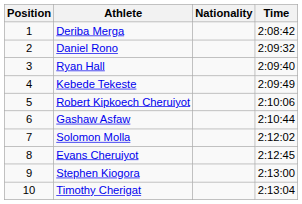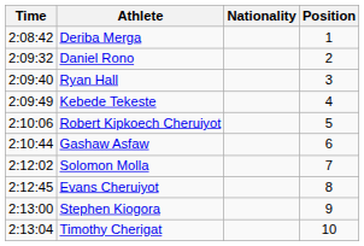columns swapped: Position <-> Time
